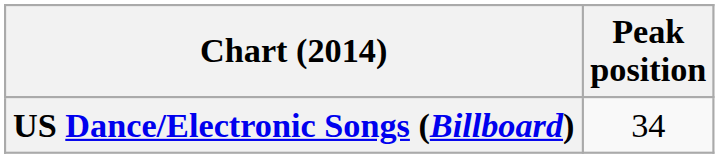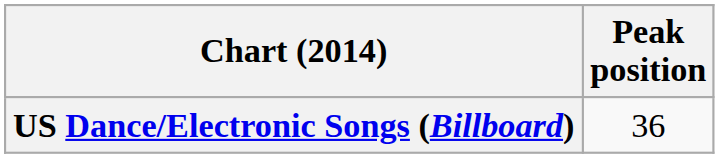US Dance/Electronic Songs (Billboard) | Peak position: 34 -> 36
